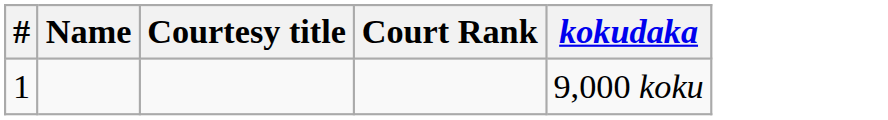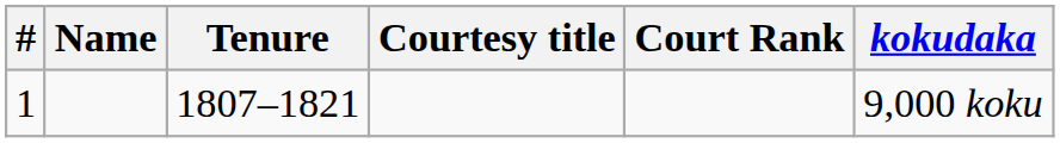+ column: Tenure | 1807–1821
